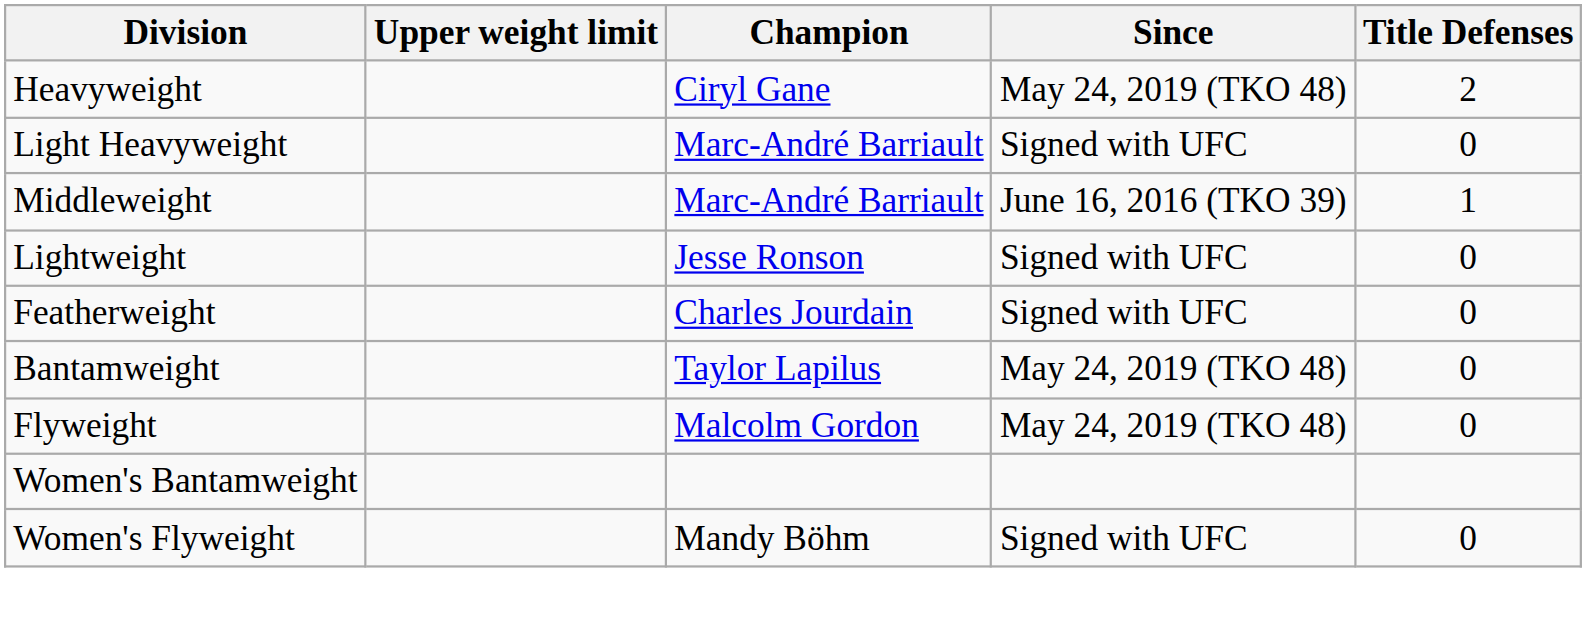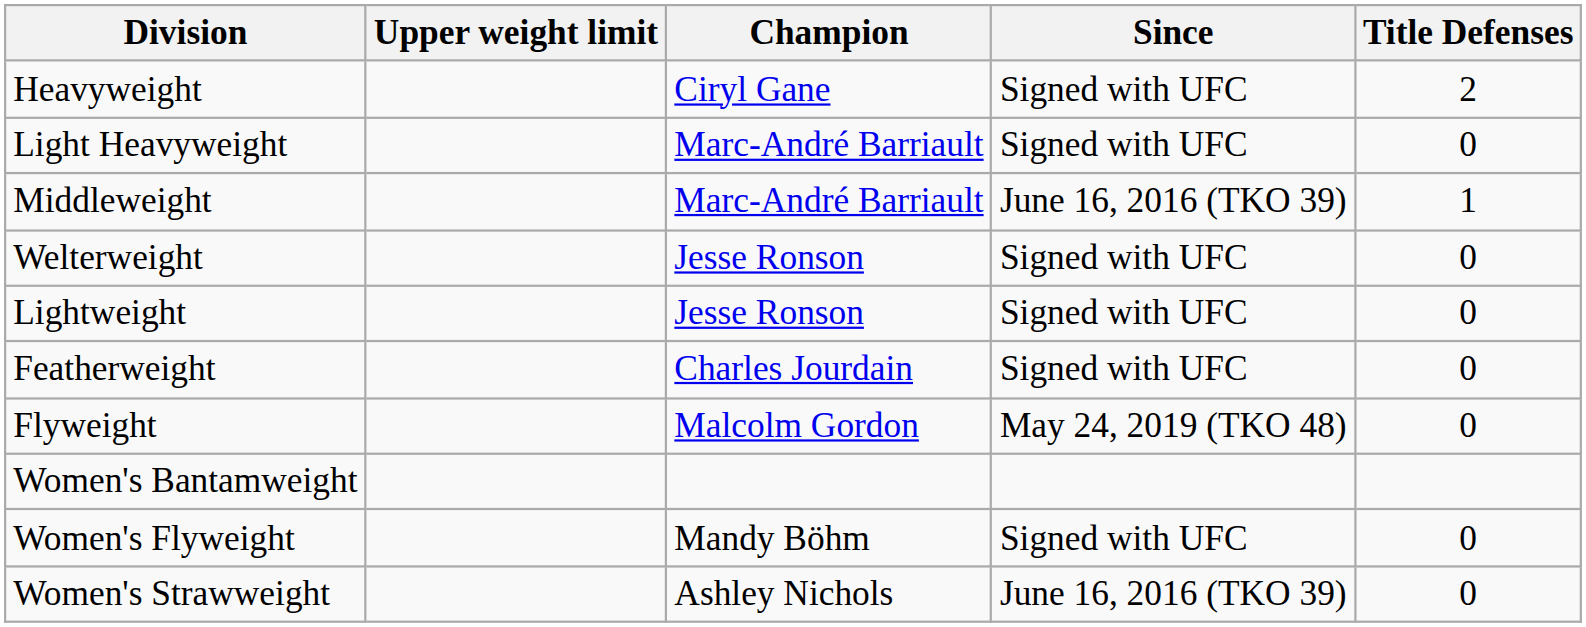Heavyweight | Since: May 24, 2019 (TKO 48) -> Signed with UFC
+ row: Welterweight | Jesse Ronson | Signed with UFC | 0
- row: Bantamweight | Taylor Lapilus | May 24, 2019 (TKO 48) | 0
+ row: Women's Strawweight | Ashley Nichols | June 16, 2016 (TKO 39) | 0
